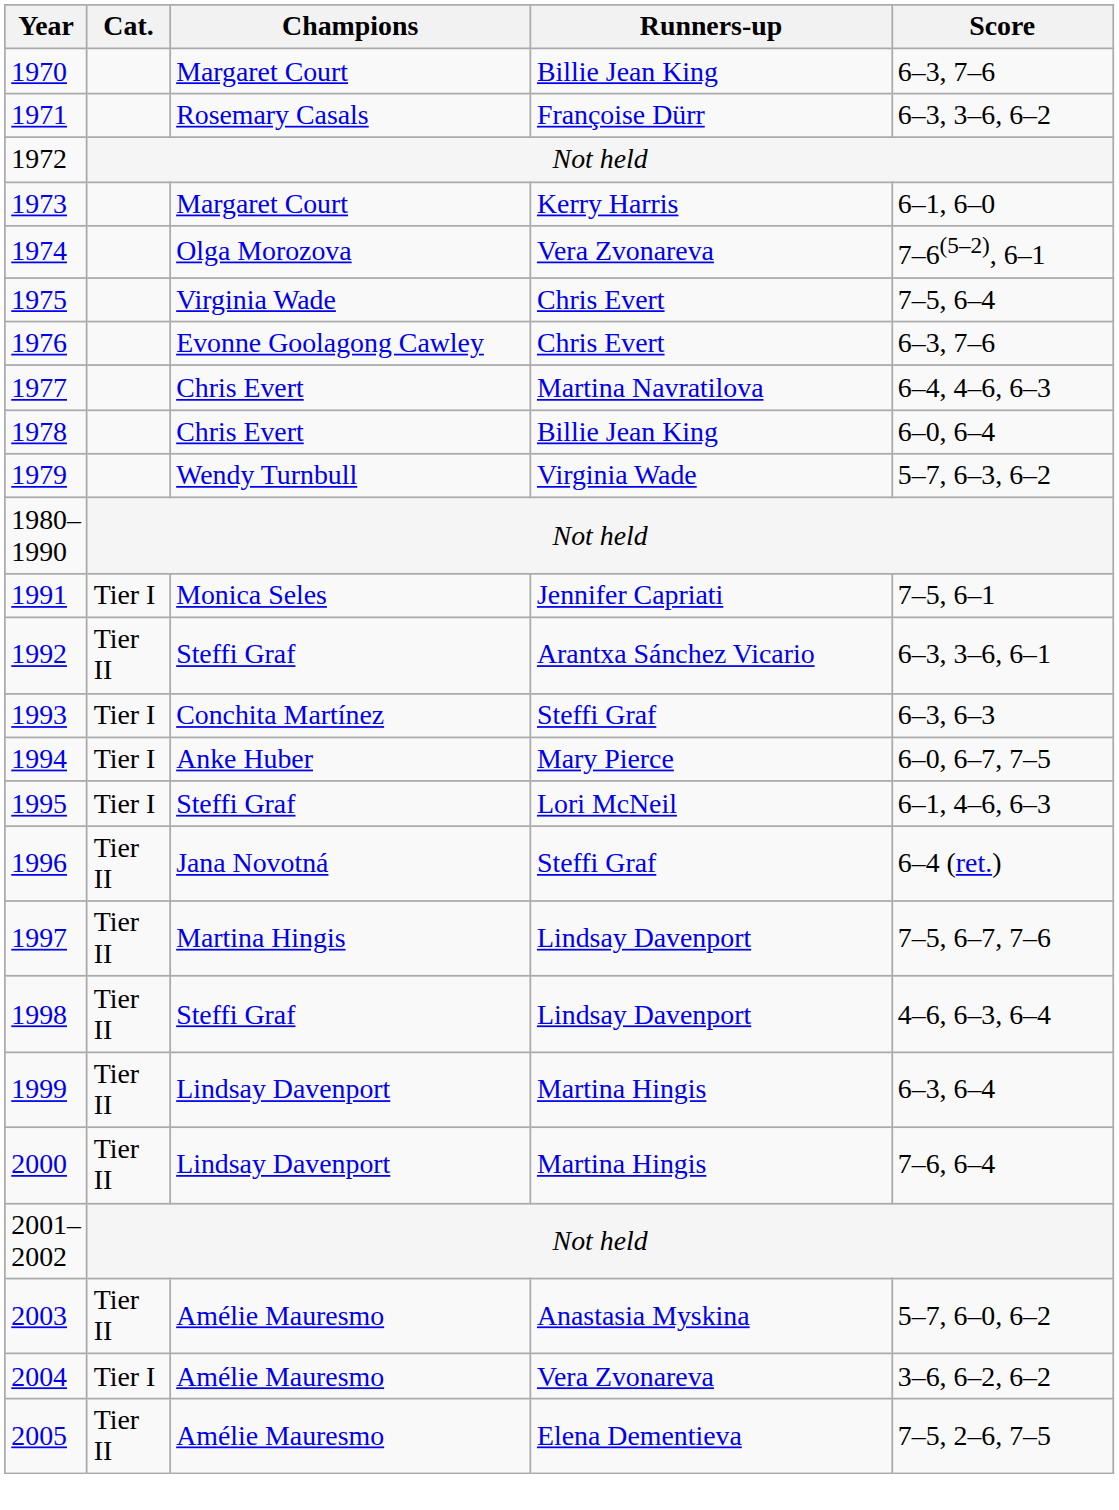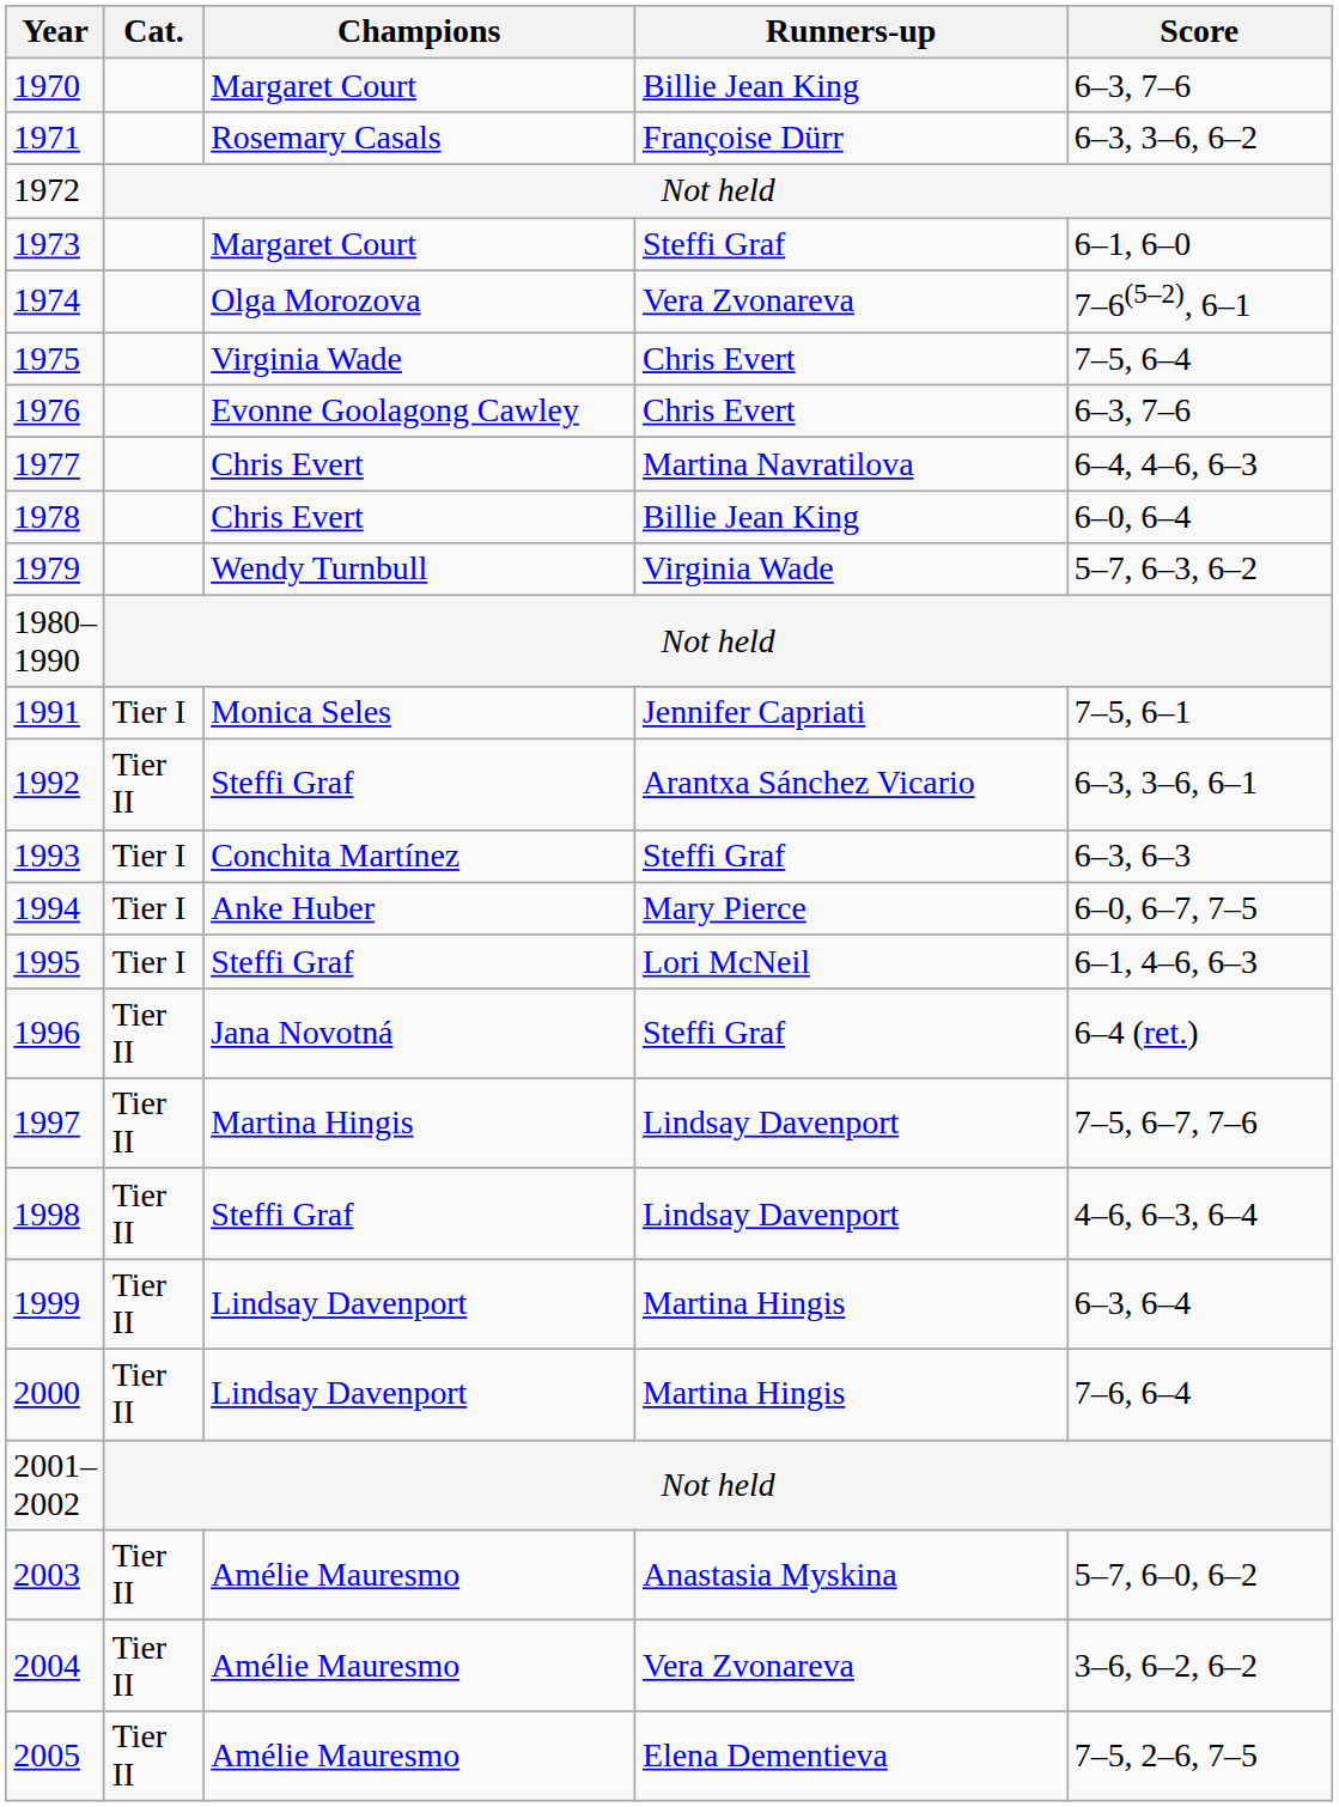1973 | Runners-up: Kerry Harris -> Steffi Graf
2004 | Cat.: Tier I -> Tier II
